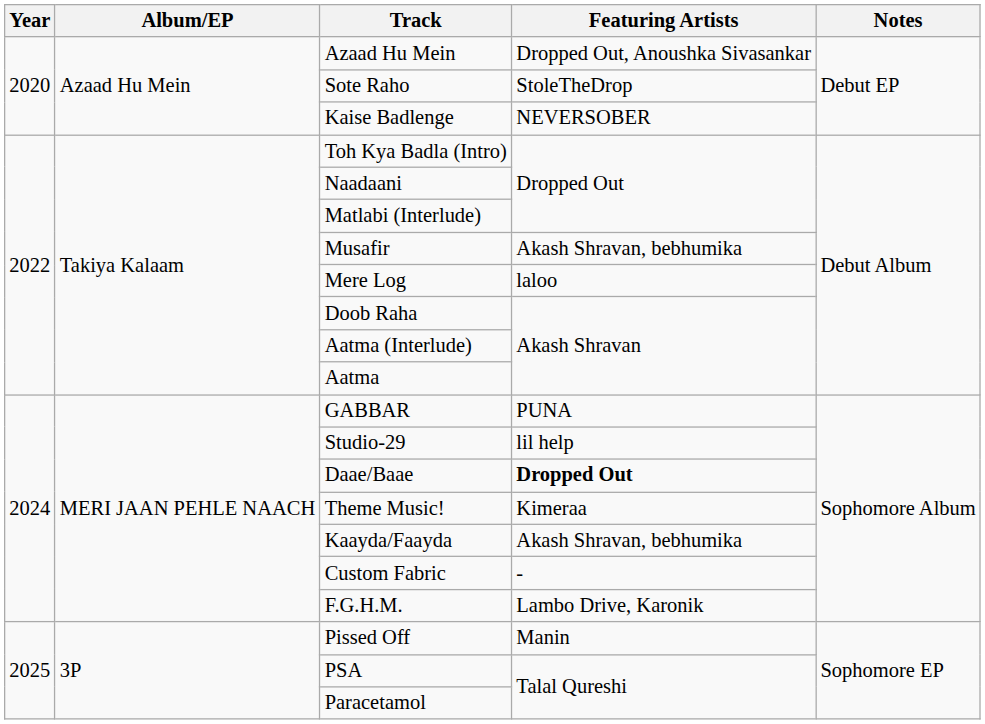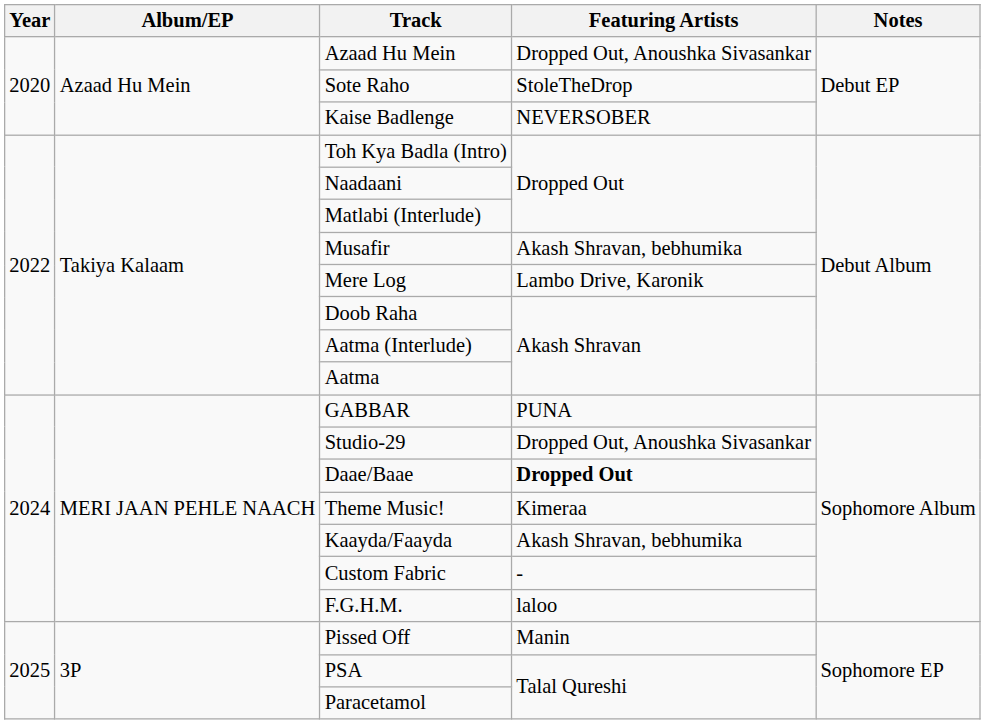Mere Log | Featuring Artists: laloo -> Lambo Drive, Karonik
Studio-29 | Featuring Artists: lil help -> Dropped Out, Anoushka Sivasankar
F.G.H.M. | Featuring Artists: Lambo Drive, Karonik -> laloo
